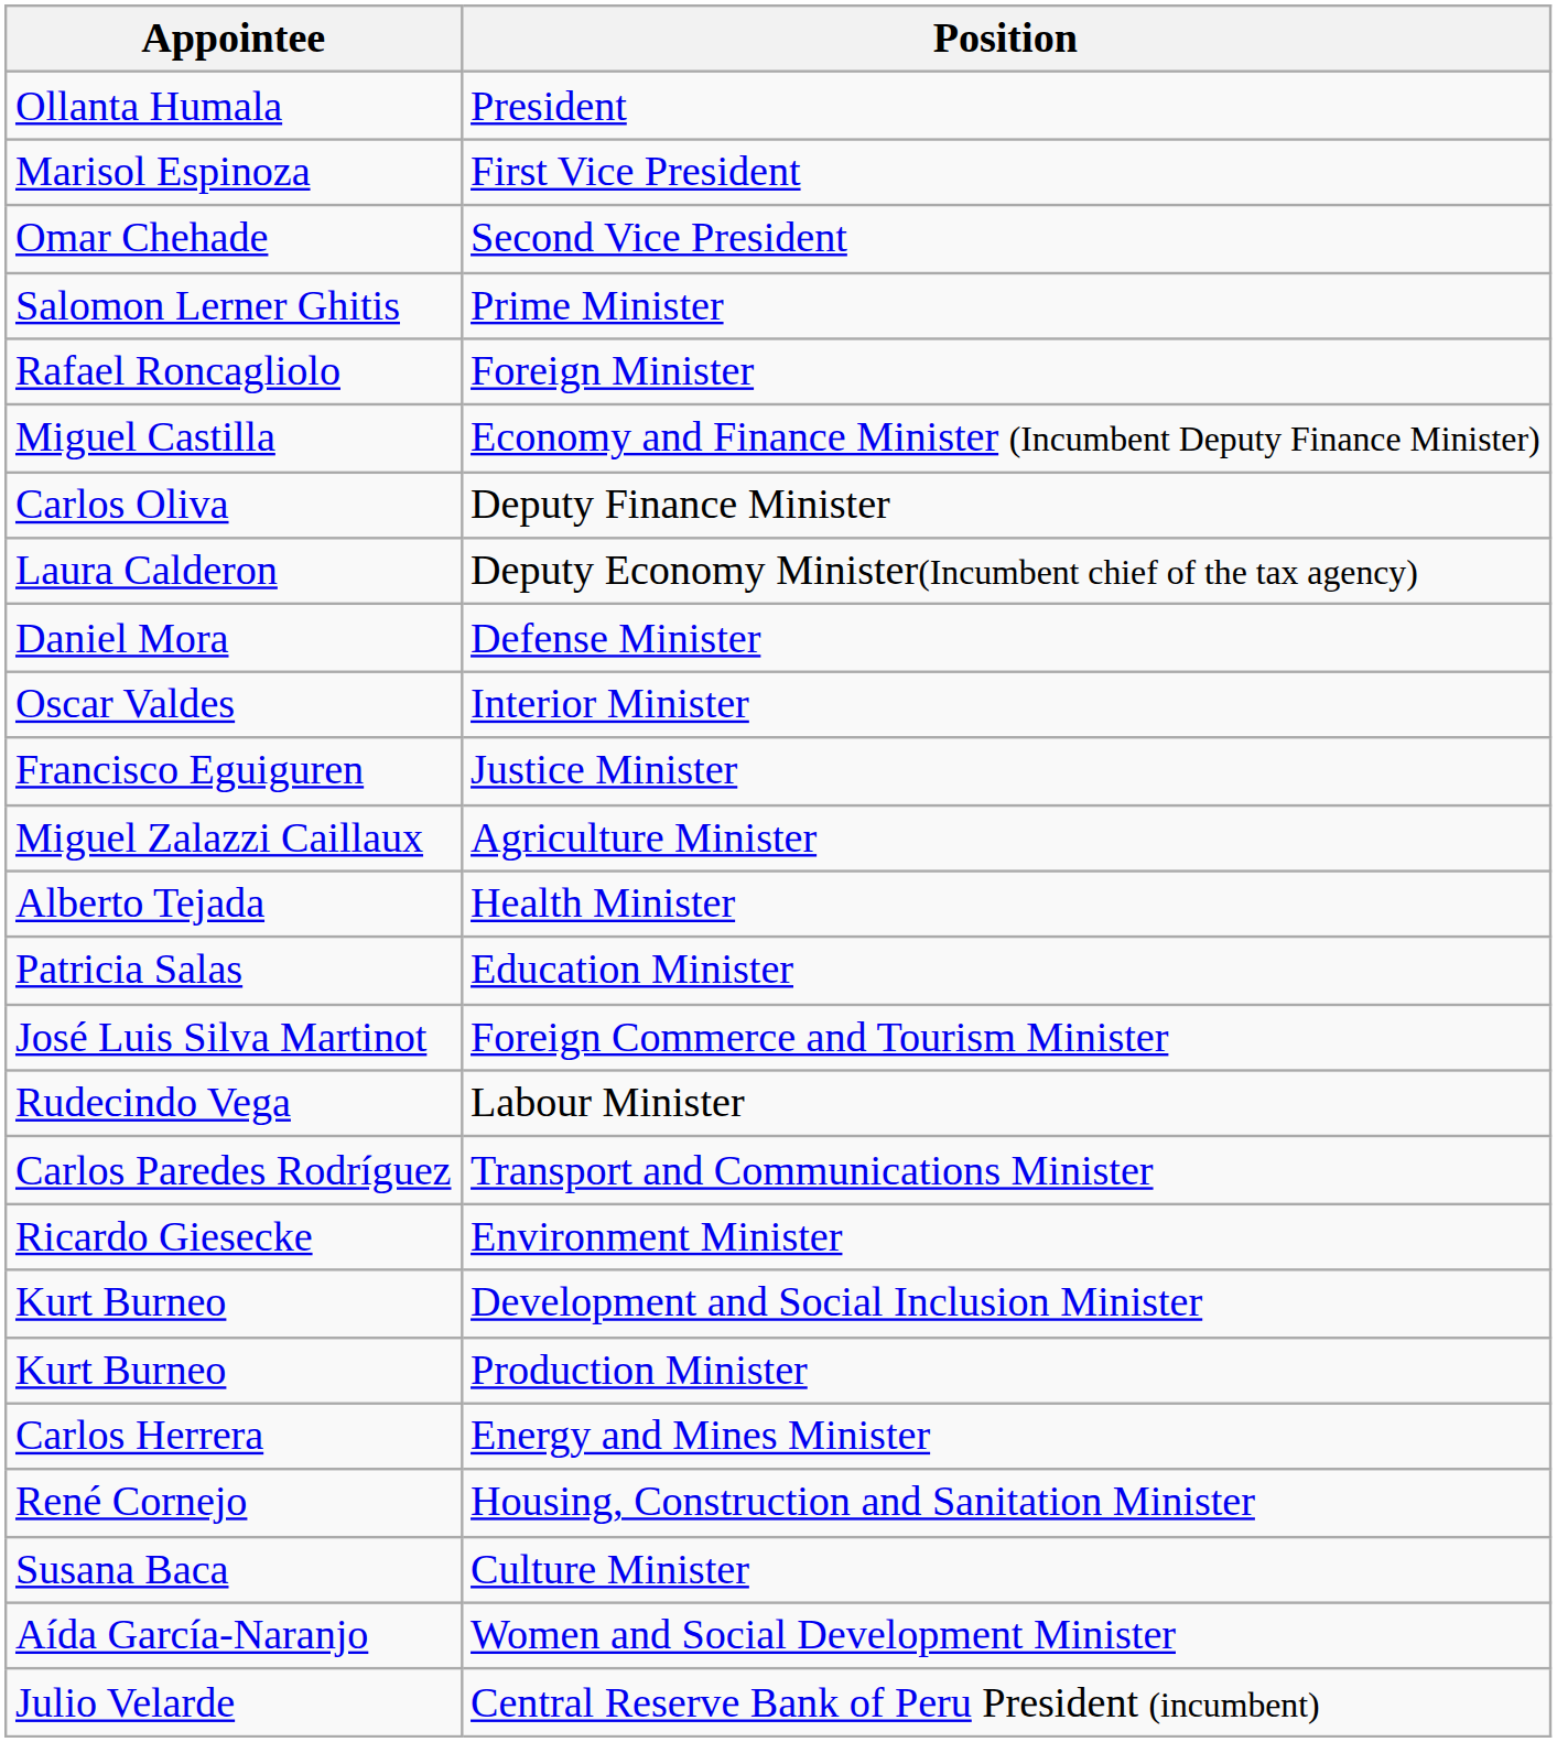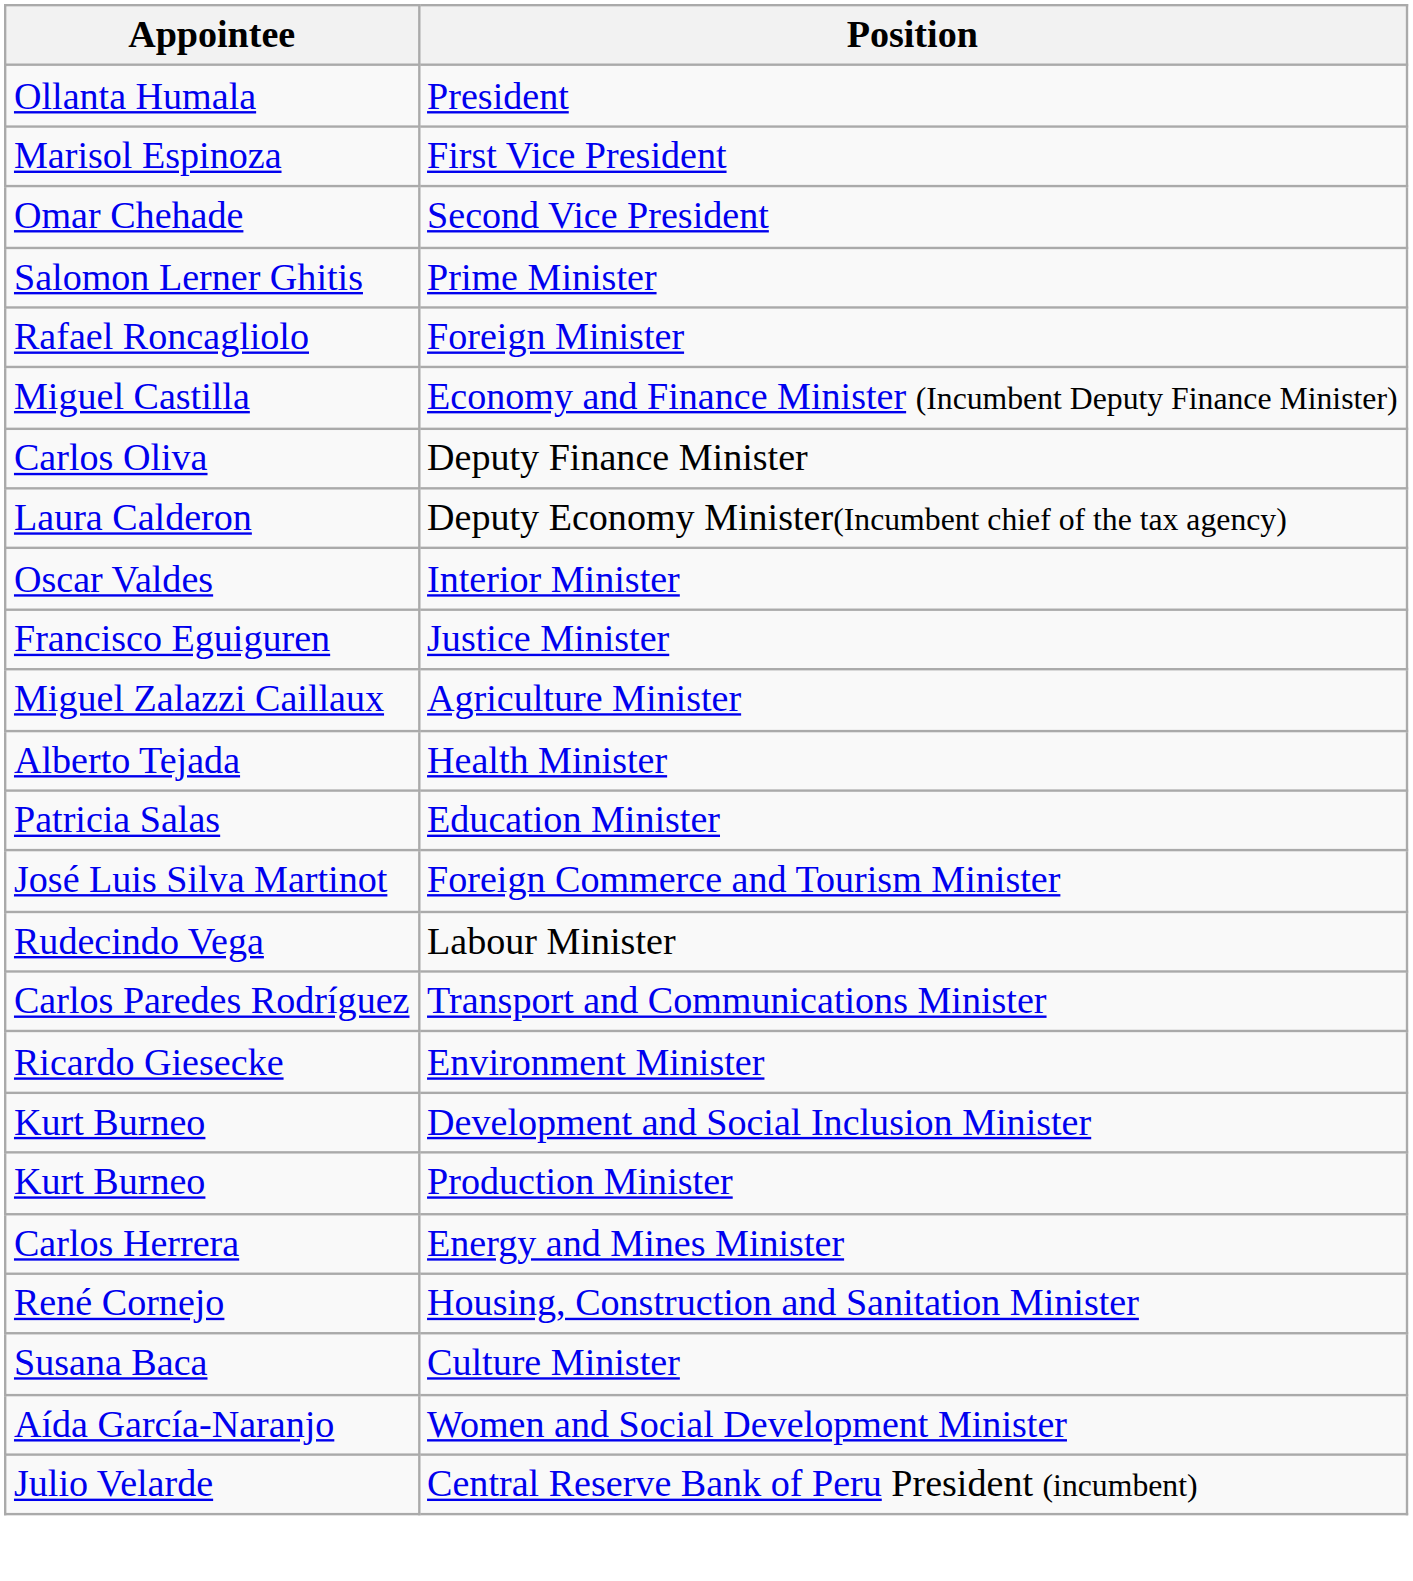- row: Daniel Mora | Defense Minister
